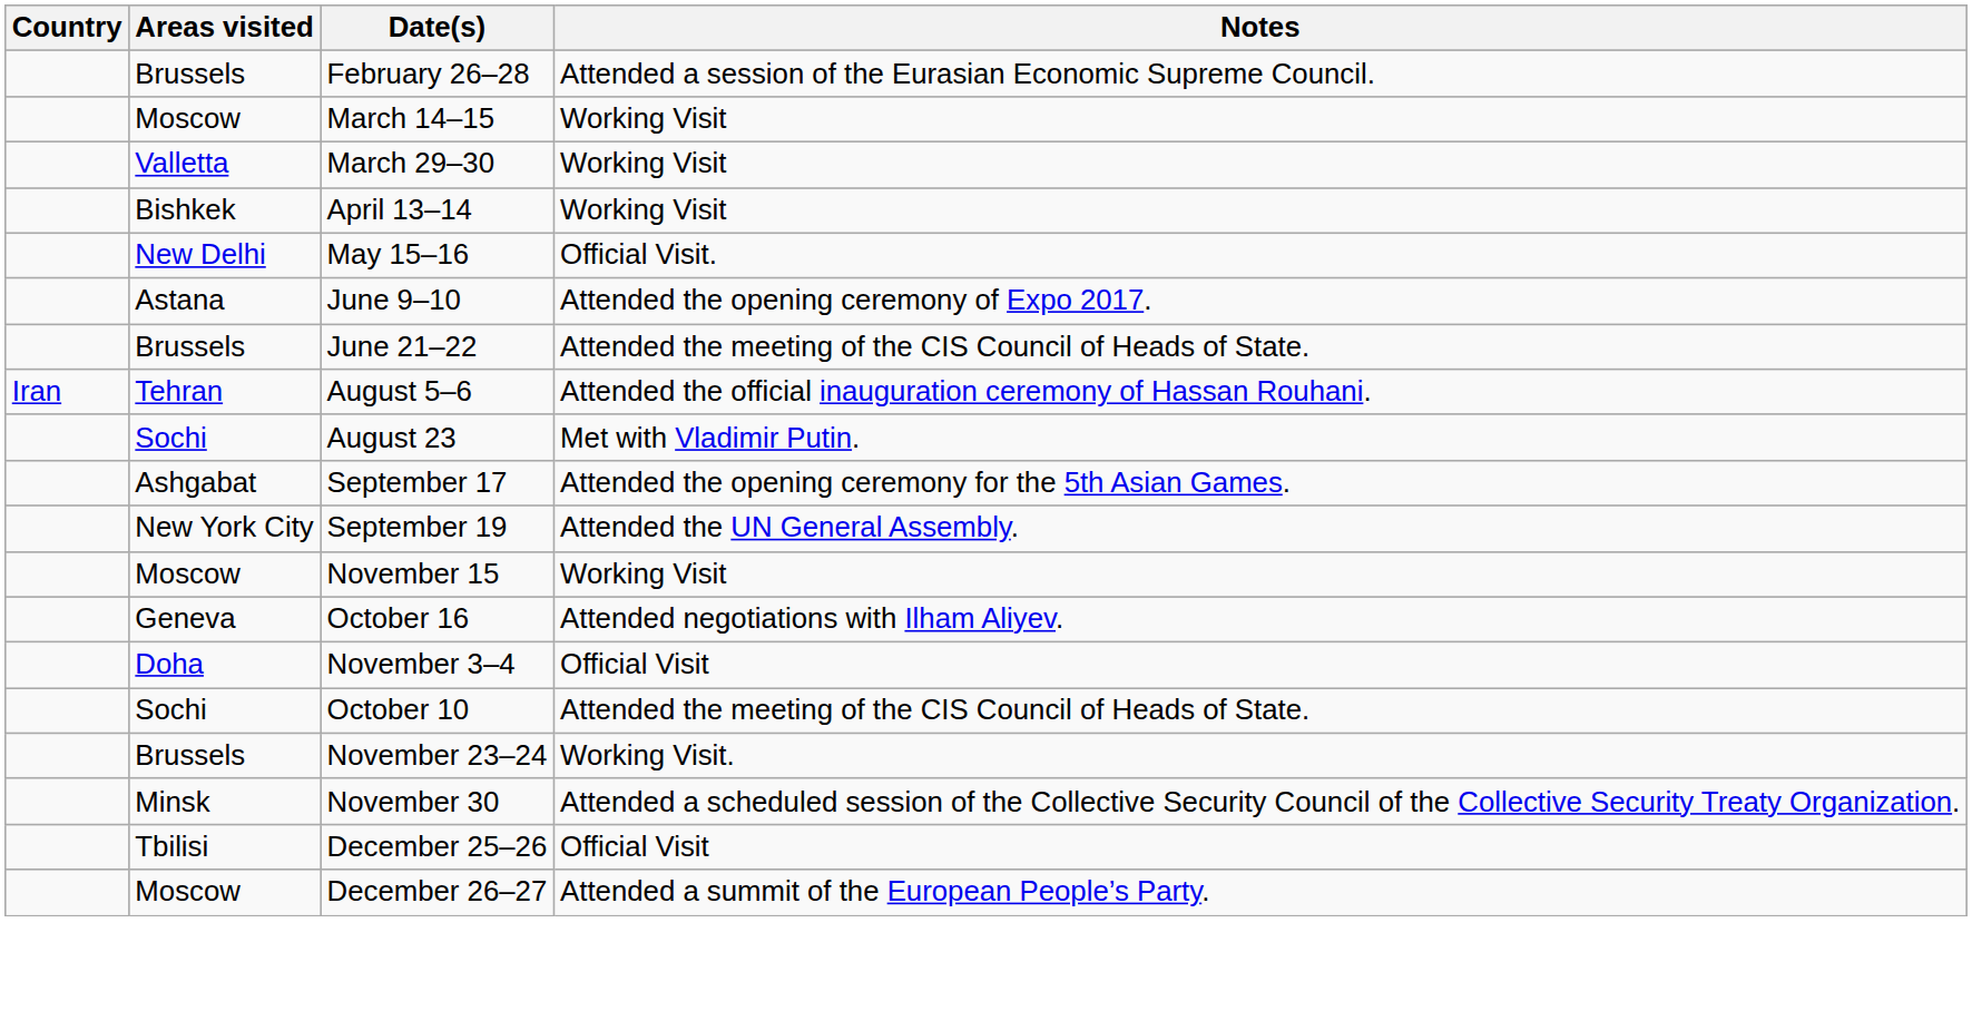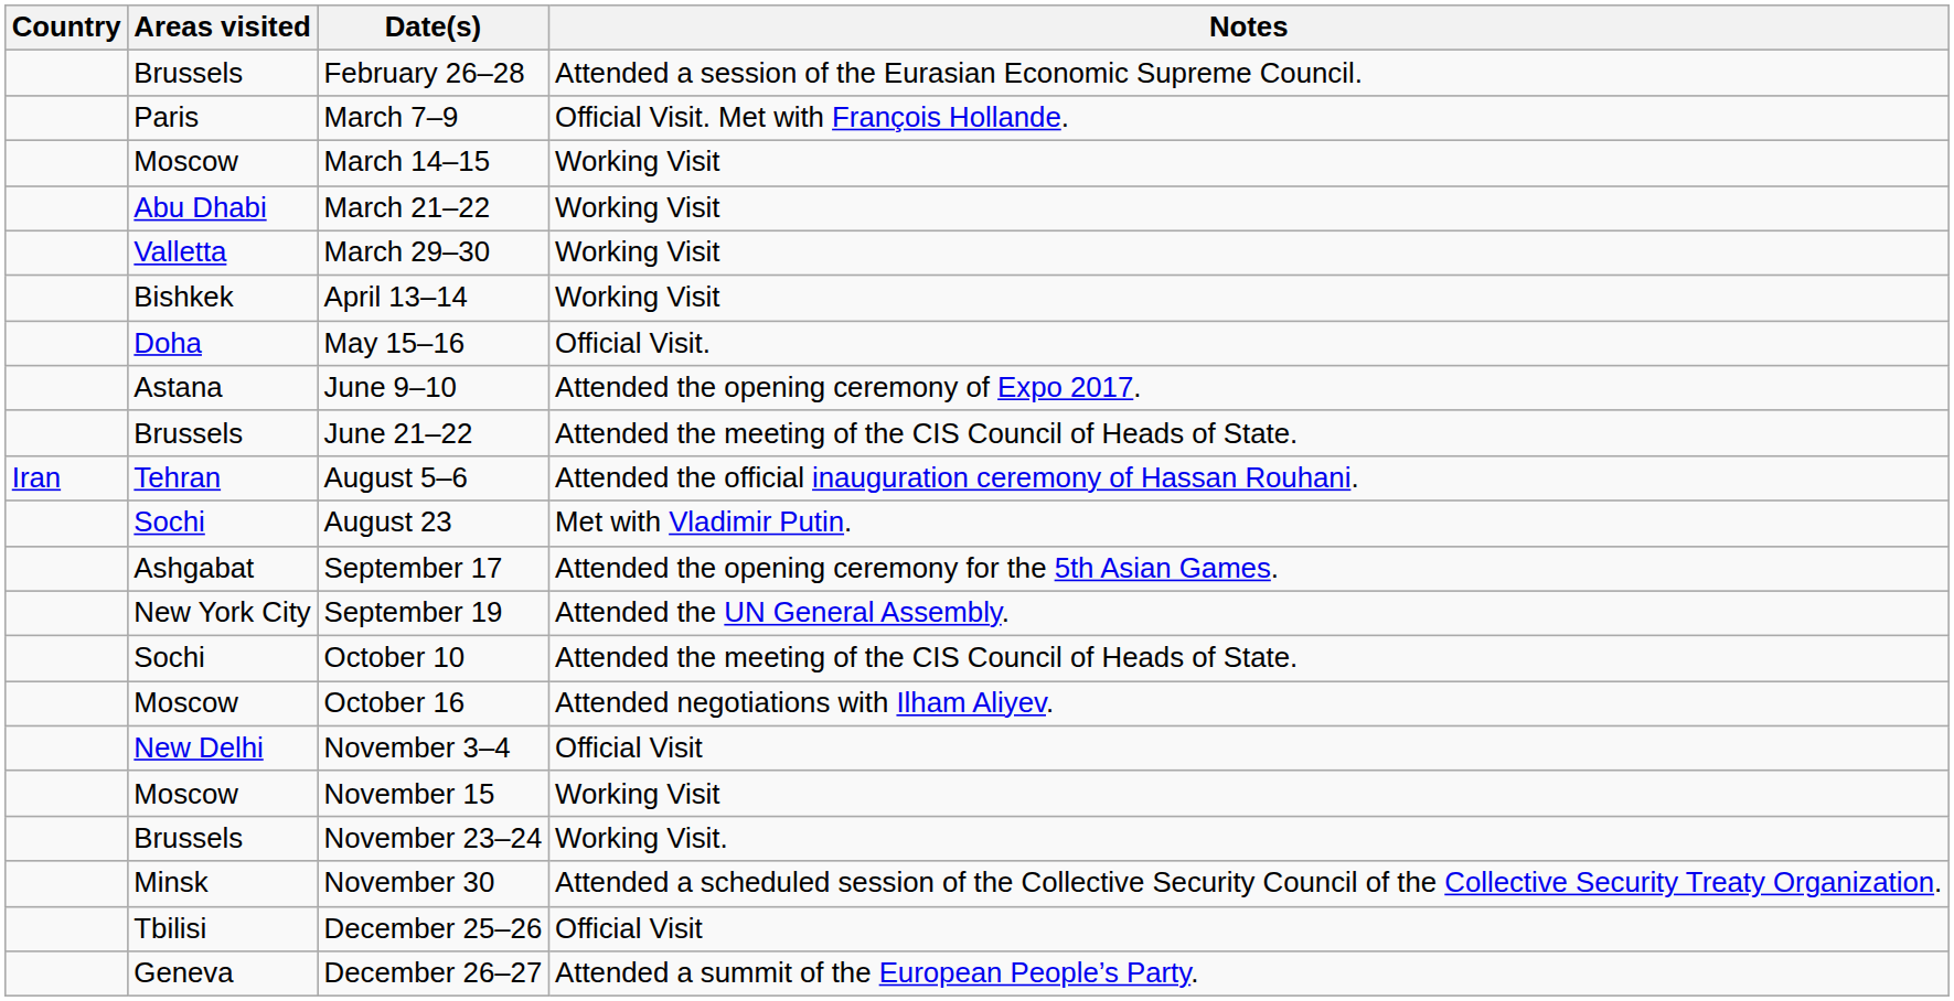+ row: Paris | March 7–9 | Official Visit. Met with François Hollande.
+ row: Abu Dhabi | March 21–22 | Working Visit
May 15–16 | Areas visited: New Delhi -> Doha
rows swapped: October 10 <-> November 15
October 16 | Areas visited: Geneva -> Moscow
November 3–4 | Areas visited: Doha -> New Delhi
December 26–27 | Areas visited: Moscow -> Geneva
